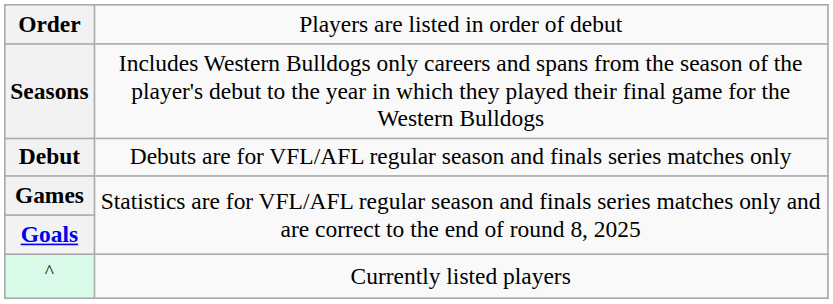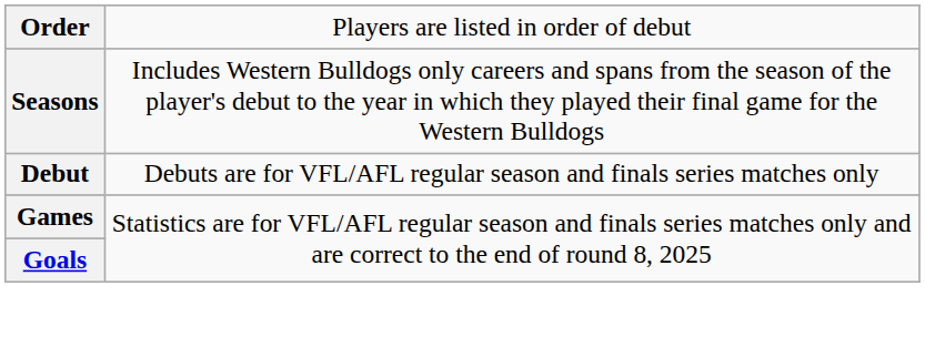- row: ^ | Currently listed players
